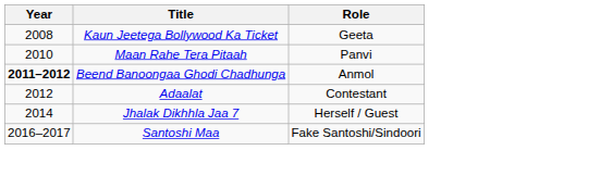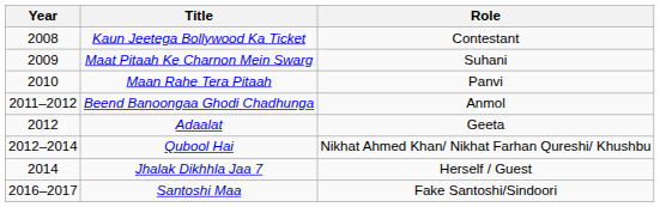Kaun Jeetega Bollywood Ka Ticket | Role: Geeta -> Contestant
+ row: 2009 | Maat Pitaah Ke Charnon Mein Swarg | Suhani
Beend Banoongaa Ghodi Chadhunga | Year: bold -> normal
Adaalat | Role: Contestant -> Geeta
+ row: 2012–2014 | Qubool Hai | Nikhat Ahmed Khan/ Nikhat Farhan Qureshi/ Khushbu
